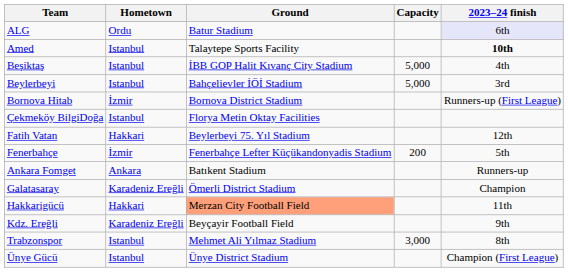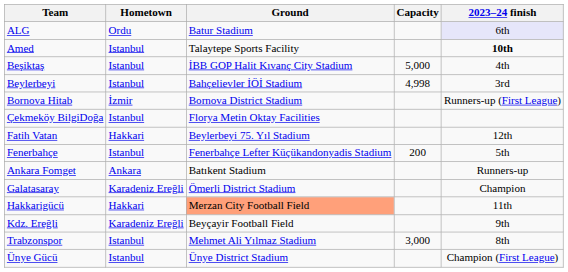Beylerbeyi | Capacity: 5,000 -> 4,998
Fenerbahçe | Hometown: İzmir -> Istanbul
